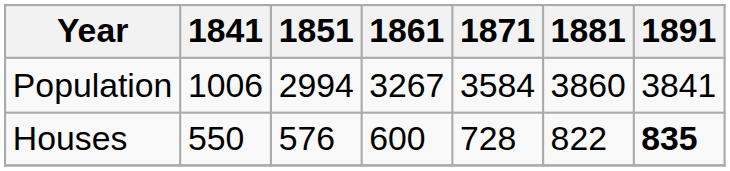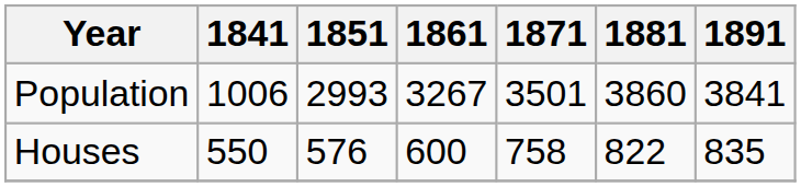Population | 1851: 2994 -> 2993
Population | 1871: 3584 -> 3501
Houses | 1871: 728 -> 758
Houses | 1891: bold -> normal
